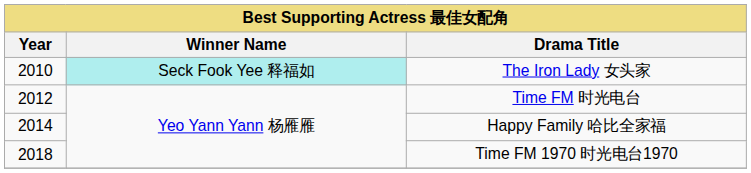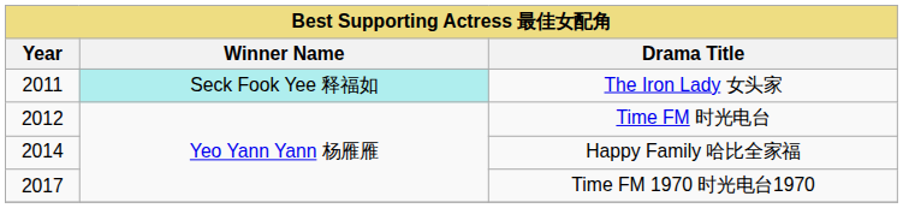The Iron Lady 女头家 | Year: 2010 -> 2011
Time FM 1970 时光电台1970 | Year: 2018 -> 2017
